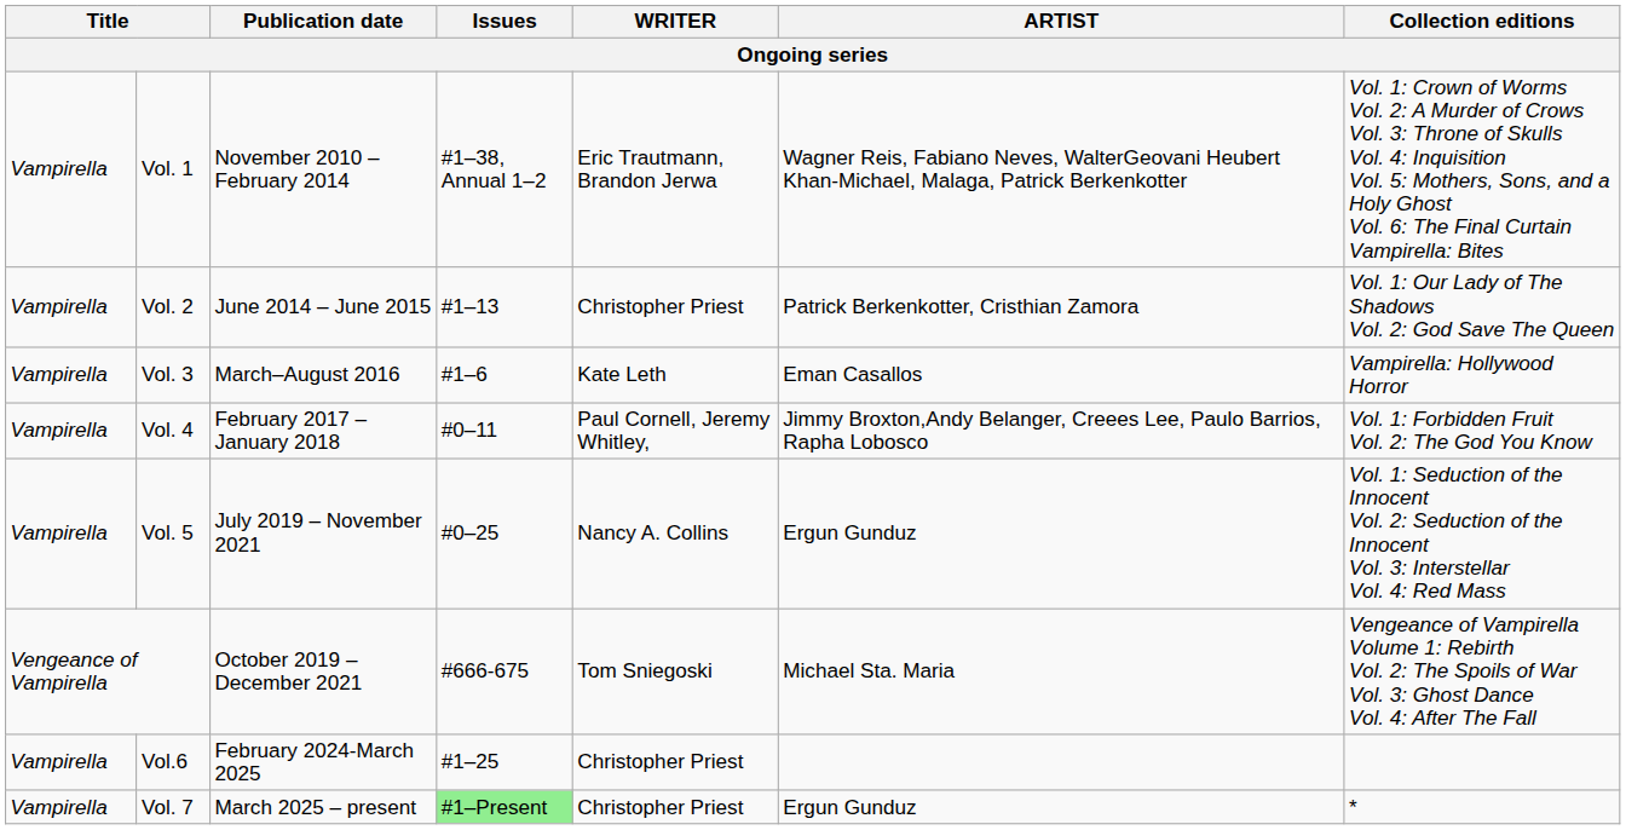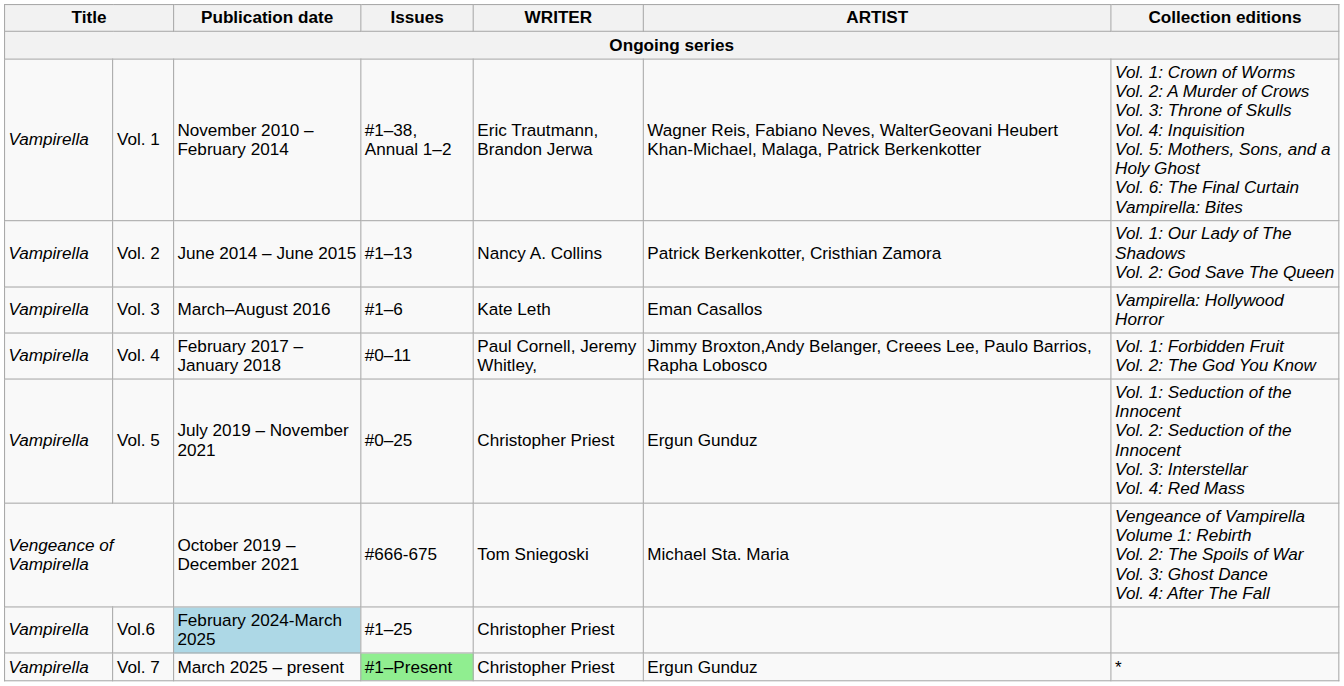Vol. 2 | WRITER: Christopher Priest -> Nancy A. Collins
Vol. 5 | WRITER: Nancy A. Collins -> Christopher Priest
Vol.6 | Publication date: no background -> lightblue background
